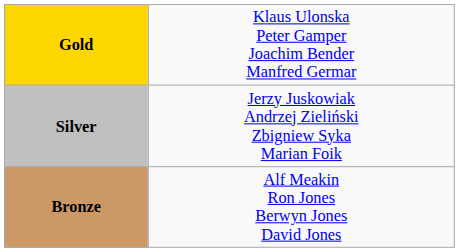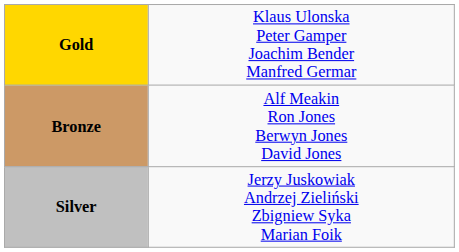rows swapped: Silver <-> Bronze
